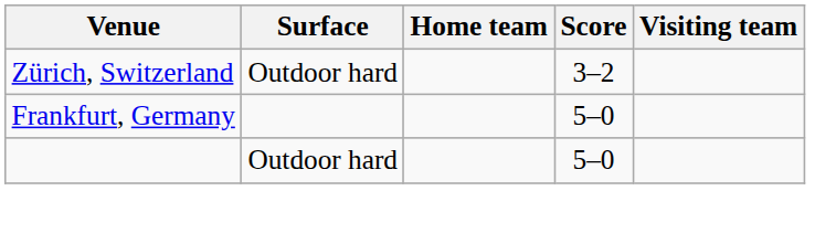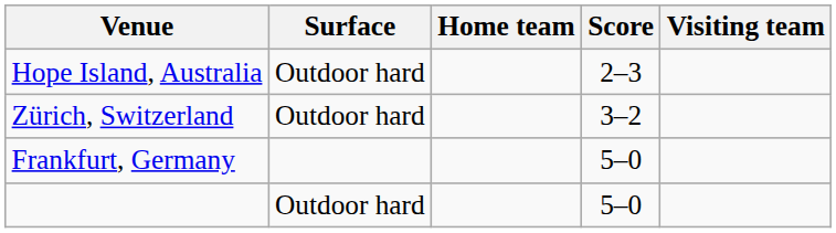+ row: Hope Island, Australia | Outdoor hard | 2–3
